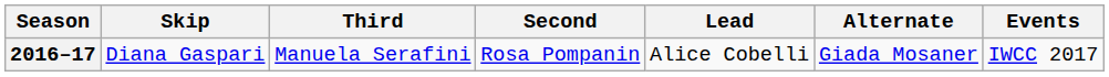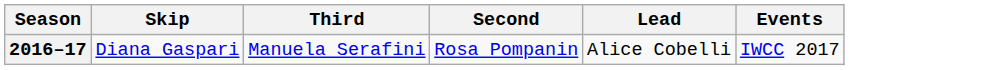- column: Alternate | Giada Mosaner
